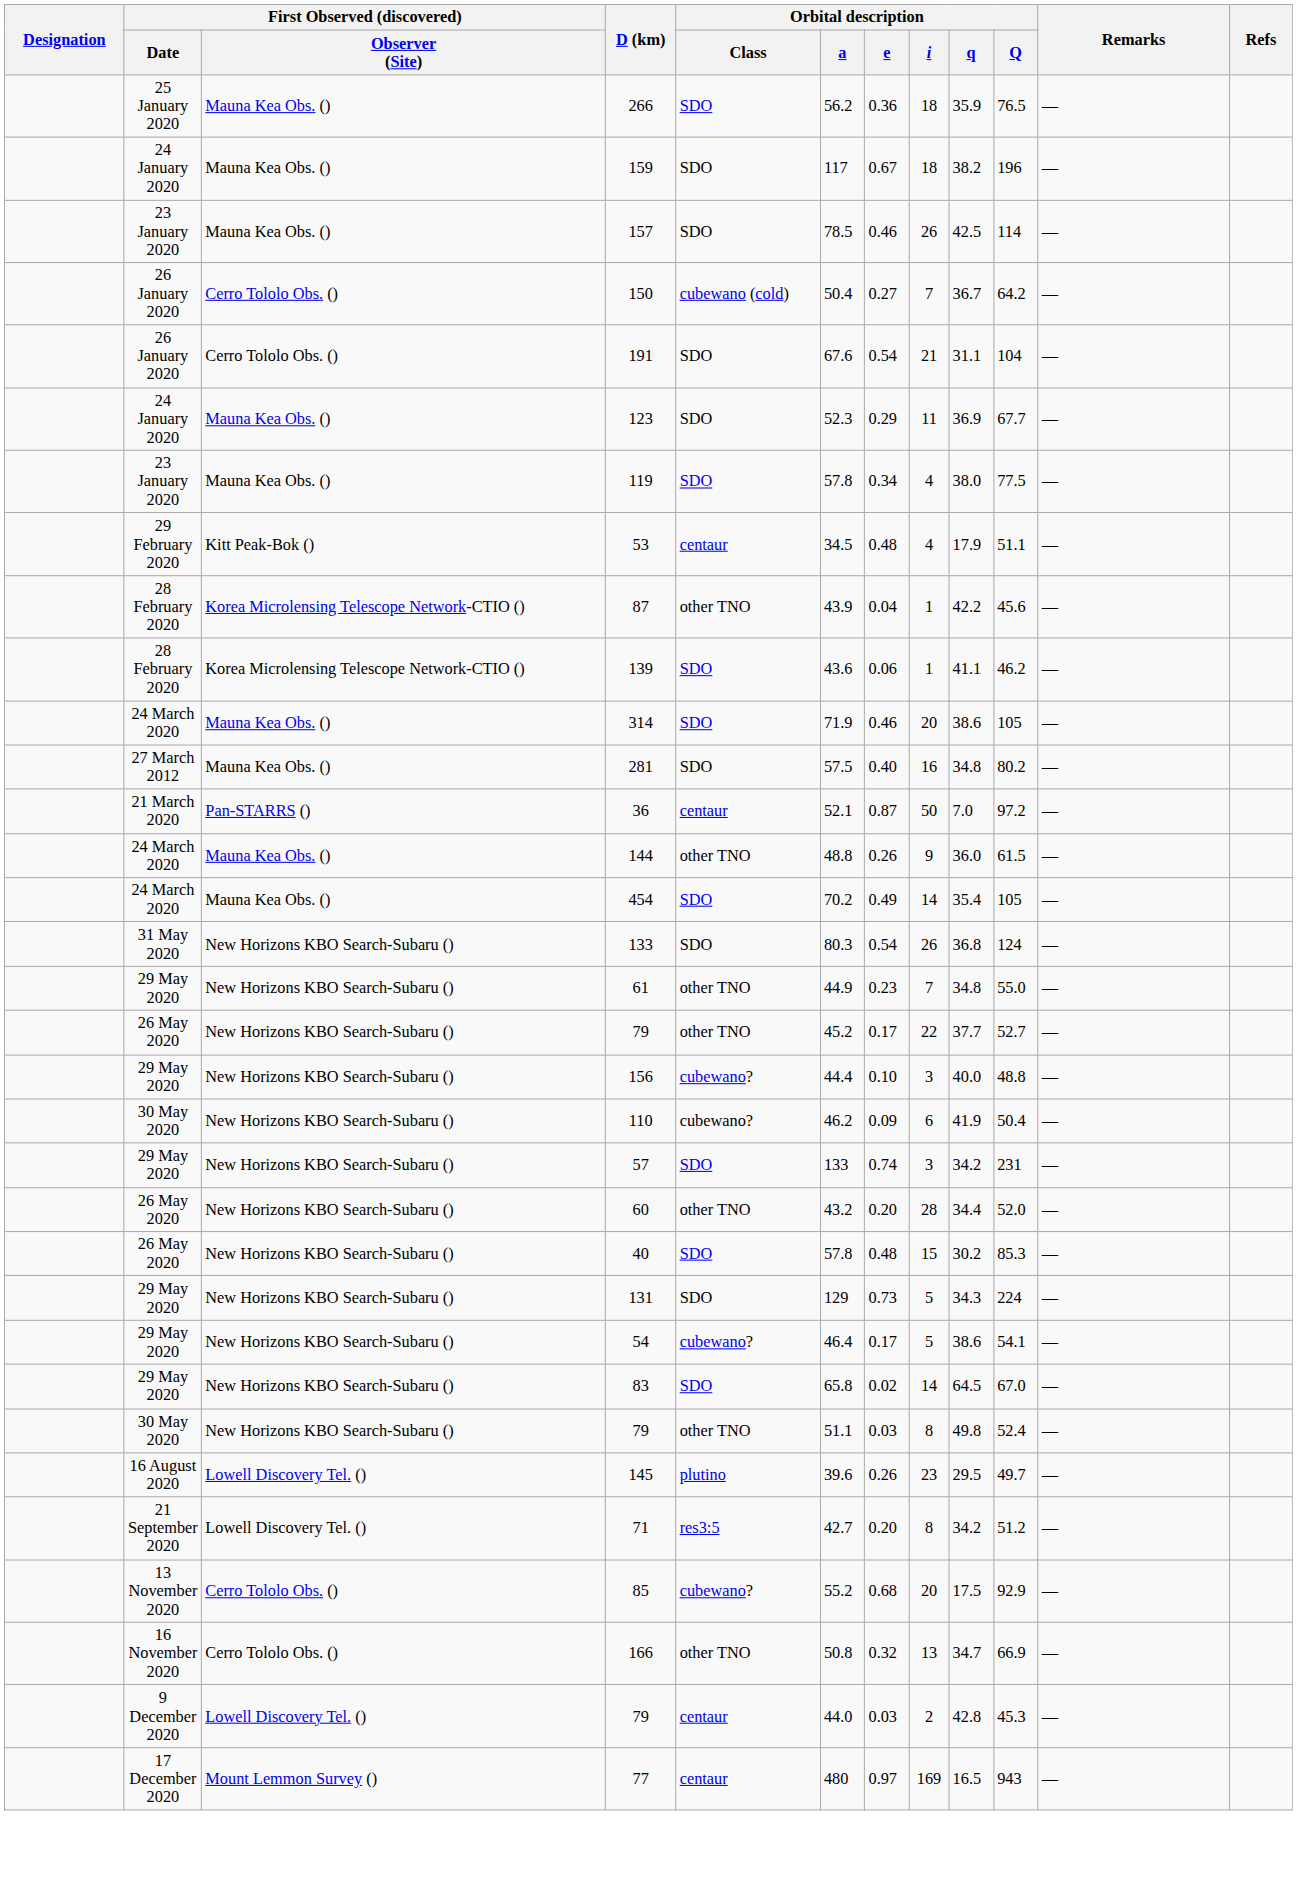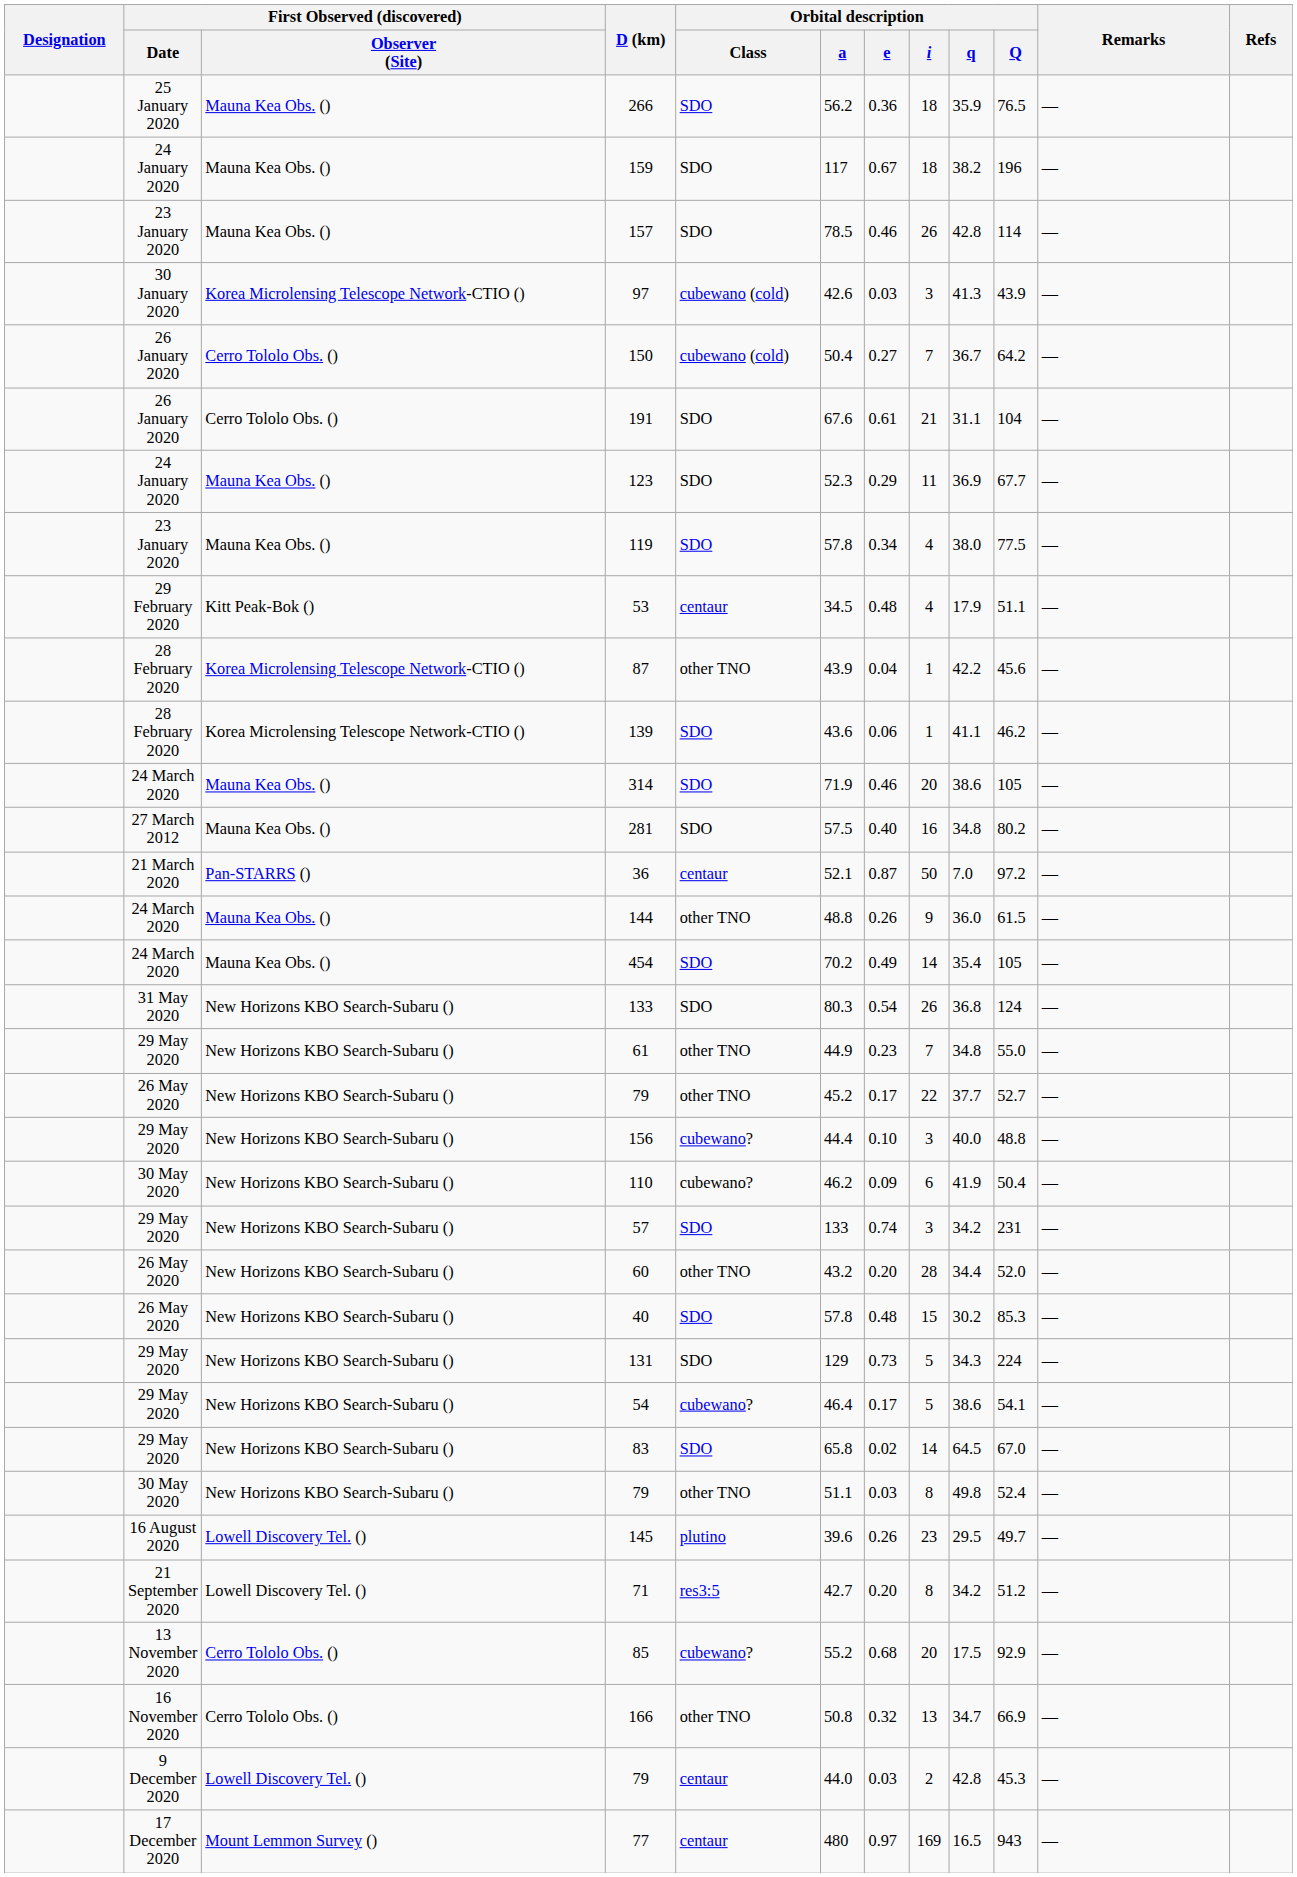157 | Orbital description / q: 42.5 -> 42.8
+ row: 30 January 2020 | Korea Microlensing Telescope Network-CTIO () | 97 | cubewano (cold) | 42.6 | 0.03 | 3 | 41.3 | 43.9 | —
191 | Orbital description / e: 0.54 -> 0.61
